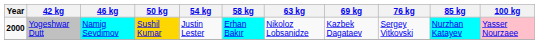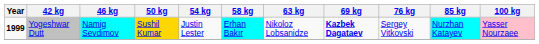Yogeshwar Dutt | Year: 2000 -> 1999
Yogeshwar Dutt | 69 kg: normal -> bold
